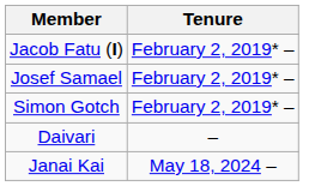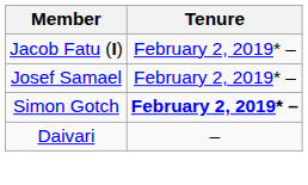Simon Gotch | Tenure: normal -> bold
- row: Janai Kai | May 18, 2024 –
